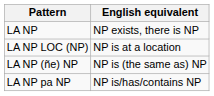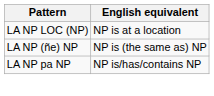- row: LA NP | NP exists, there is NP
